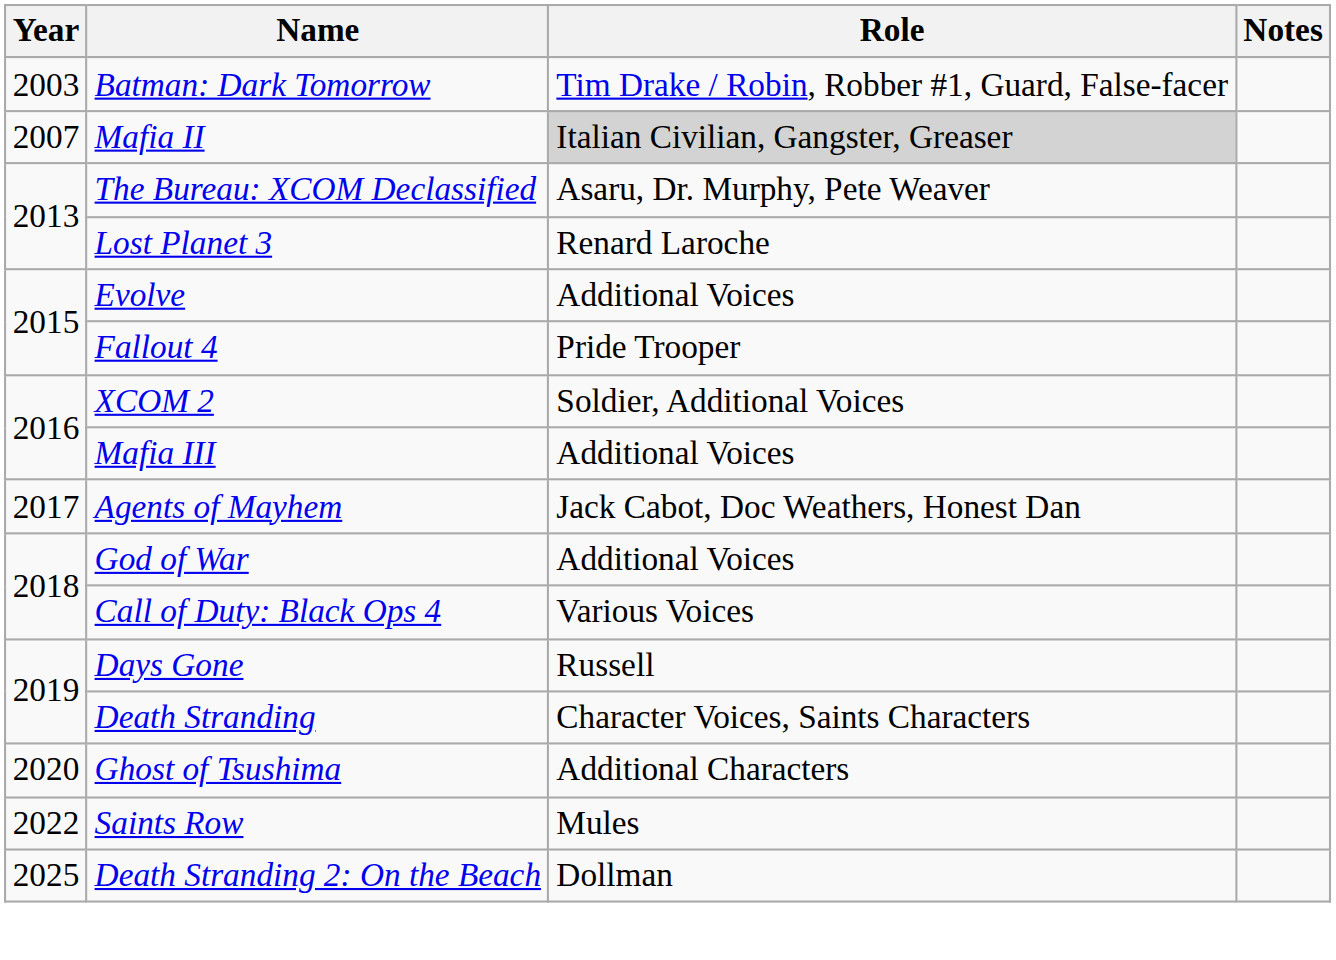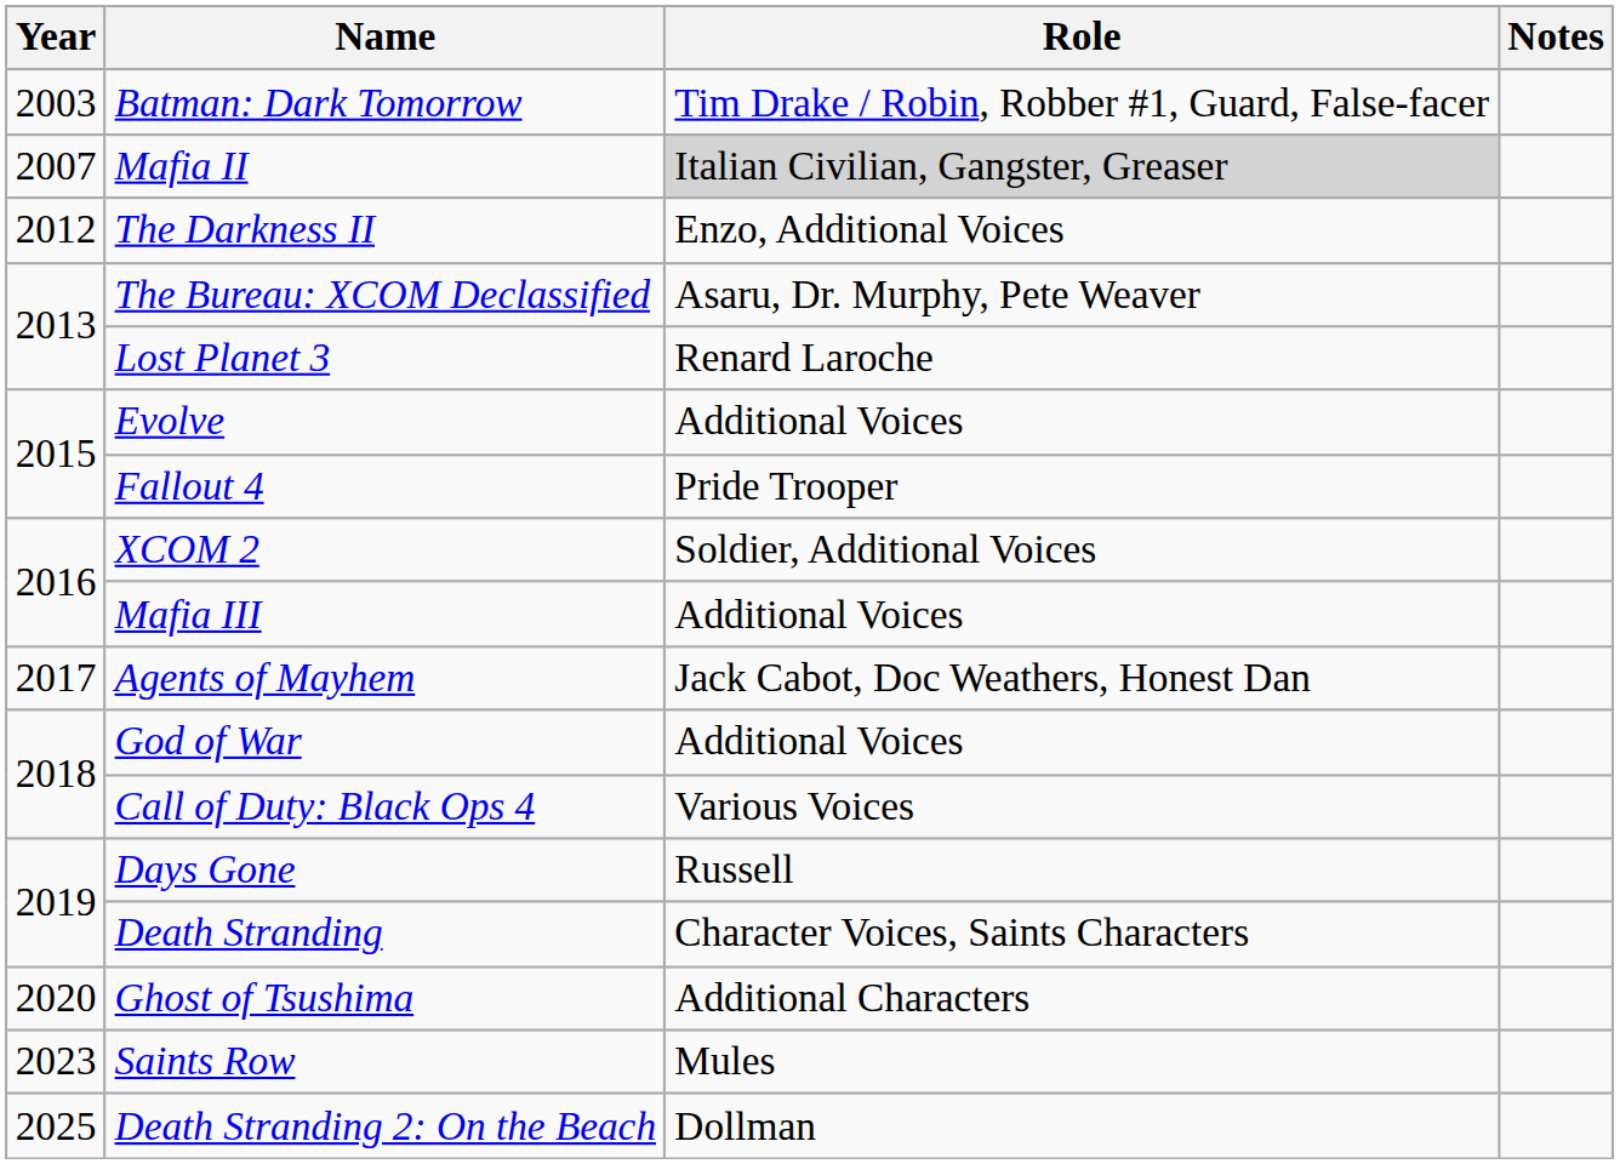+ row: 2012 | The Darkness II | Enzo, Additional Voices
Saints Row | Year: 2022 -> 2023
